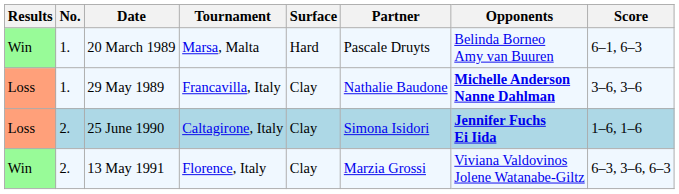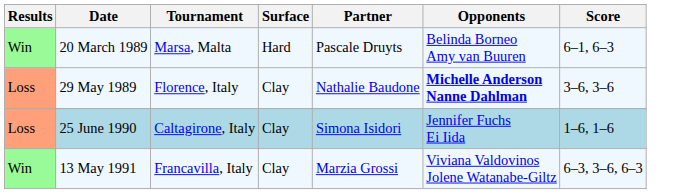- column: No. | 1. | 1. | 2. | 2.
29 May 1989 | Tournament: Francavilla, Italy -> Florence, Italy
25 June 1990 | Opponents: bold -> normal
13 May 1991 | Tournament: Florence, Italy -> Francavilla, Italy
